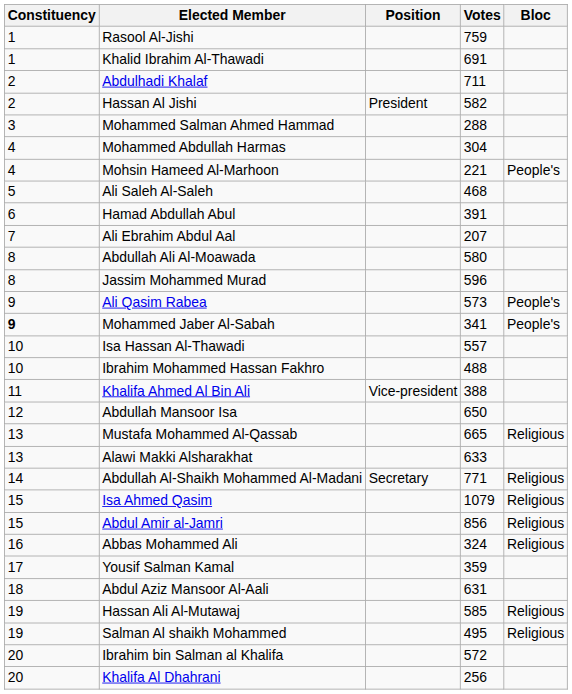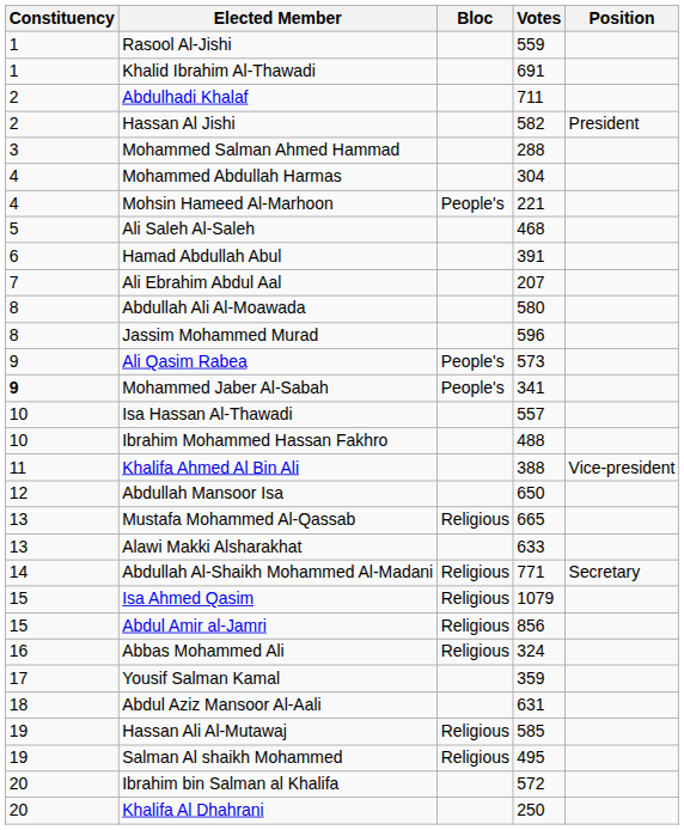columns swapped: Bloc <-> Position
Rasool Al-Jishi | Votes: 759 -> 559
Khalifa Al Dhahrani | Votes: 256 -> 250
